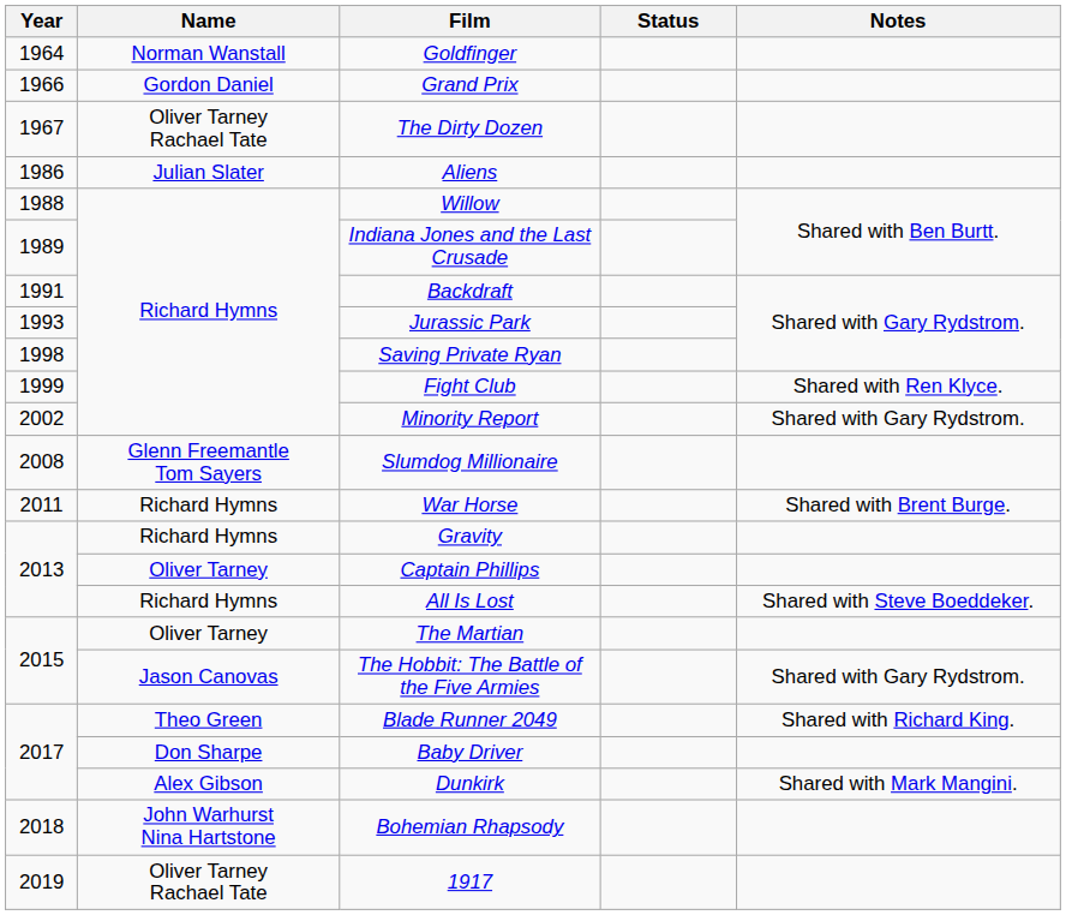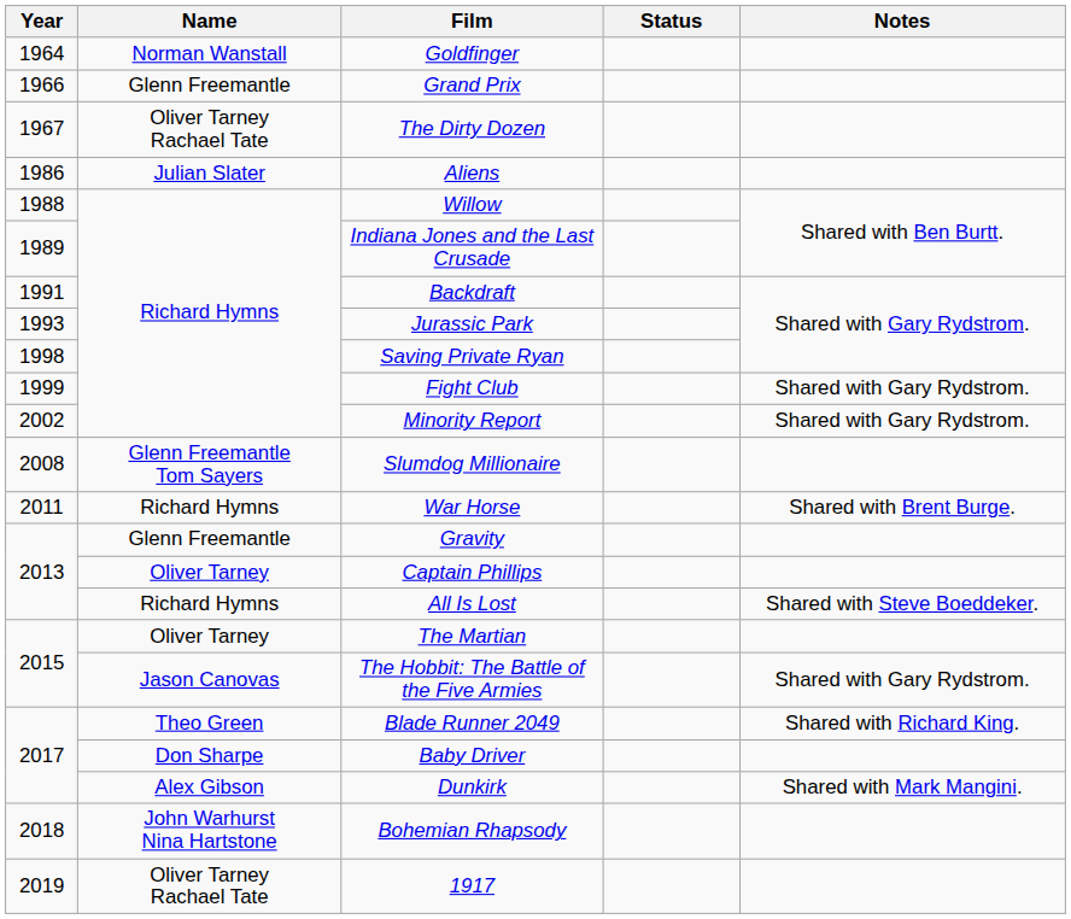Grand Prix | Name: Gordon Daniel -> Glenn Freemantle
Fight Club | Notes: Shared with Ren Klyce. -> Shared with Gary Rydstrom.
Gravity | Name: Richard Hymns -> Glenn Freemantle
